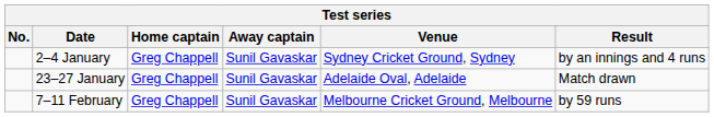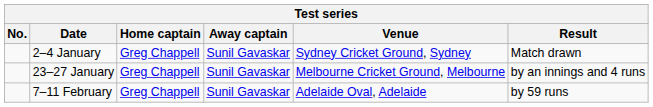2–4 January | Result: by an innings and 4 runs -> Match drawn
23–27 January | Venue: Adelaide Oval, Adelaide -> Melbourne Cricket Ground, Melbourne
23–27 January | Result: Match drawn -> by an innings and 4 runs
7–11 February | Venue: Melbourne Cricket Ground, Melbourne -> Adelaide Oval, Adelaide
